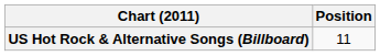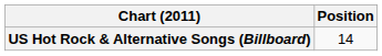US Hot Rock & Alternative Songs (Billboard) | Position: 11 -> 14
